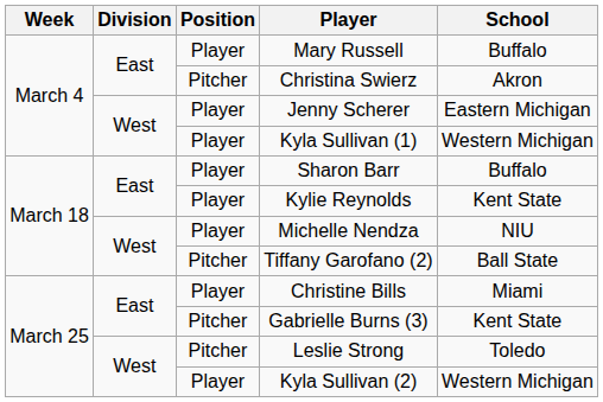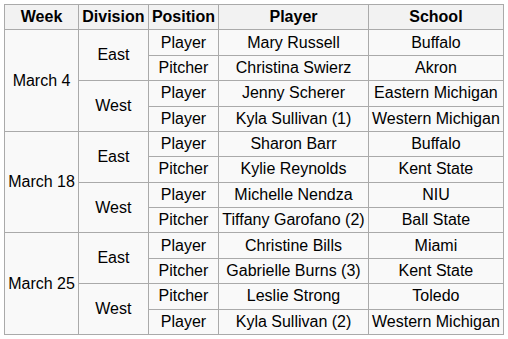Kylie Reynolds | Position: Player -> Pitcher
